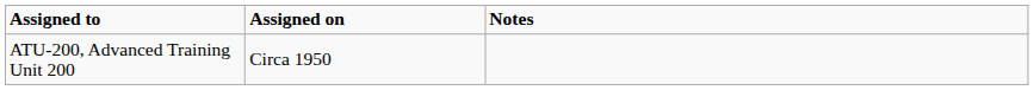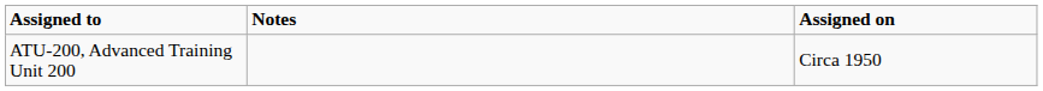columns swapped: Assigned on <-> Notes
